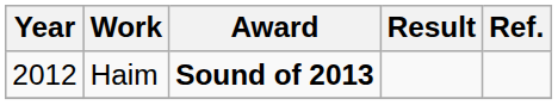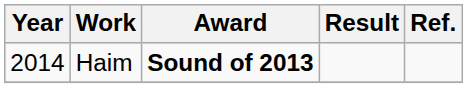Haim | Year: 2012 -> 2014
